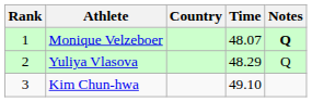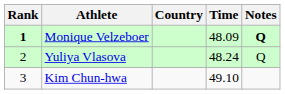Monique Velzeboer | Rank: normal -> bold
Monique Velzeboer | Time: 48.07 -> 48.09
Yuliya Vlasova | Time: 48.29 -> 48.24
